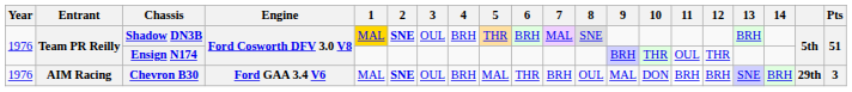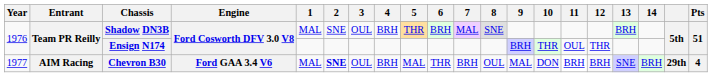Shadow DN3B | 1: gold background -> no background
Shadow DN3B | 2: bold -> normal
Chevron B30 | Year: 1976 -> 1977
Chevron B30 | Pts: 3 -> 4
